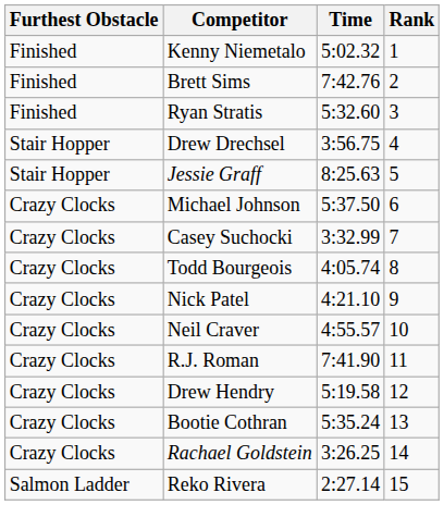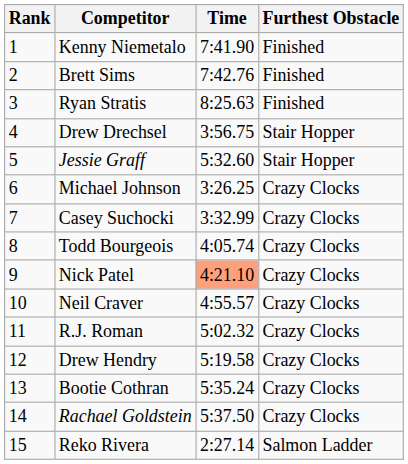columns swapped: Rank <-> Furthest Obstacle
Kenny Niemetalo | Time: 5:02.32 -> 7:41.90
Ryan Stratis | Time: 5:32.60 -> 8:25.63
Jessie Graff | Time: 8:25.63 -> 5:32.60
Michael Johnson | Time: 5:37.50 -> 3:26.25
Nick Patel | Time: no background -> lightsalmon background
R.J. Roman | Time: 7:41.90 -> 5:02.32
Rachael Goldstein | Time: 3:26.25 -> 5:37.50
